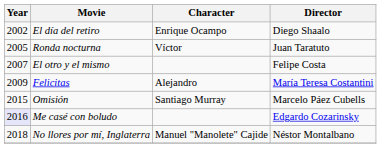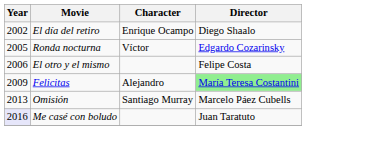Ronda nocturna | Director: Juan Taratuto -> Edgardo Cozarinsky
El otro y el mismo | Year: 2007 -> 2006
Felicitas | Director: no background -> lightgreen background
Omisión | Year: 2015 -> 2013
Me casé con boludo | Director: Edgardo Cozarinsky -> Juan Taratuto
- row: 2018 | No llores por mí, Inglaterra | Manuel "Manolete" Cajide | Néstor Montalbano
